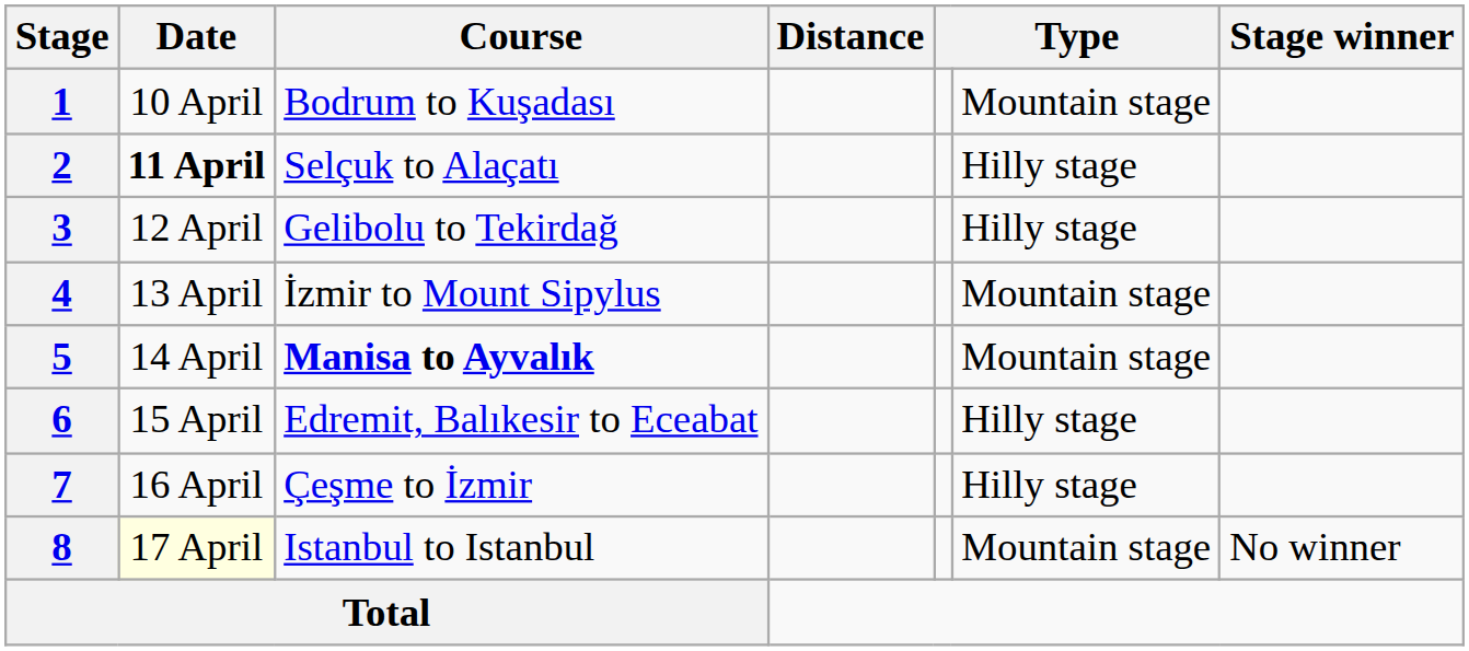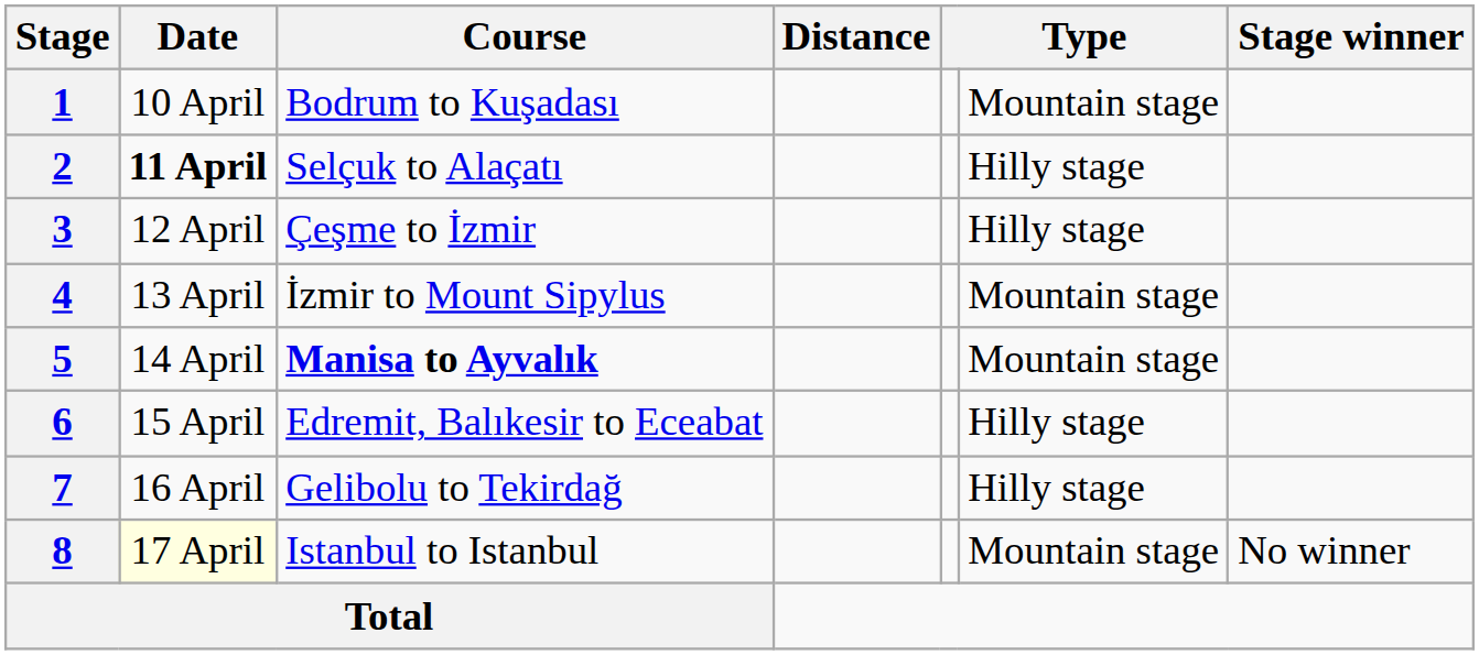3 | Course: Gelibolu to Tekirdağ -> Çeşme to İzmir
7 | Course: Çeşme to İzmir -> Gelibolu to Tekirdağ
